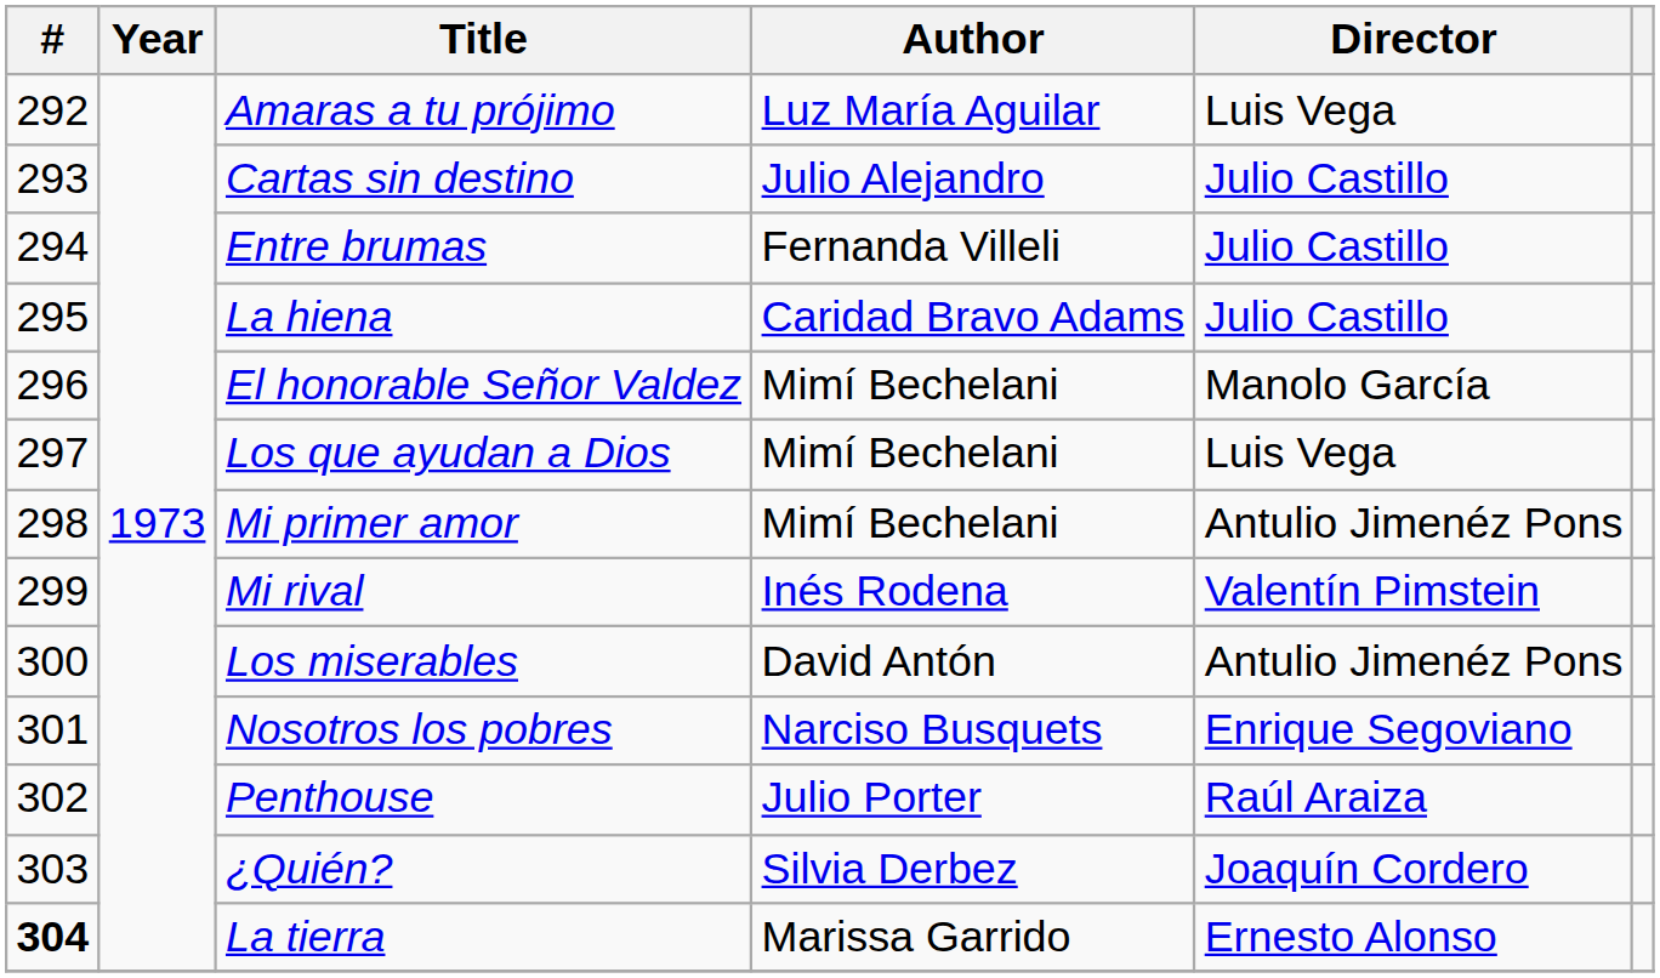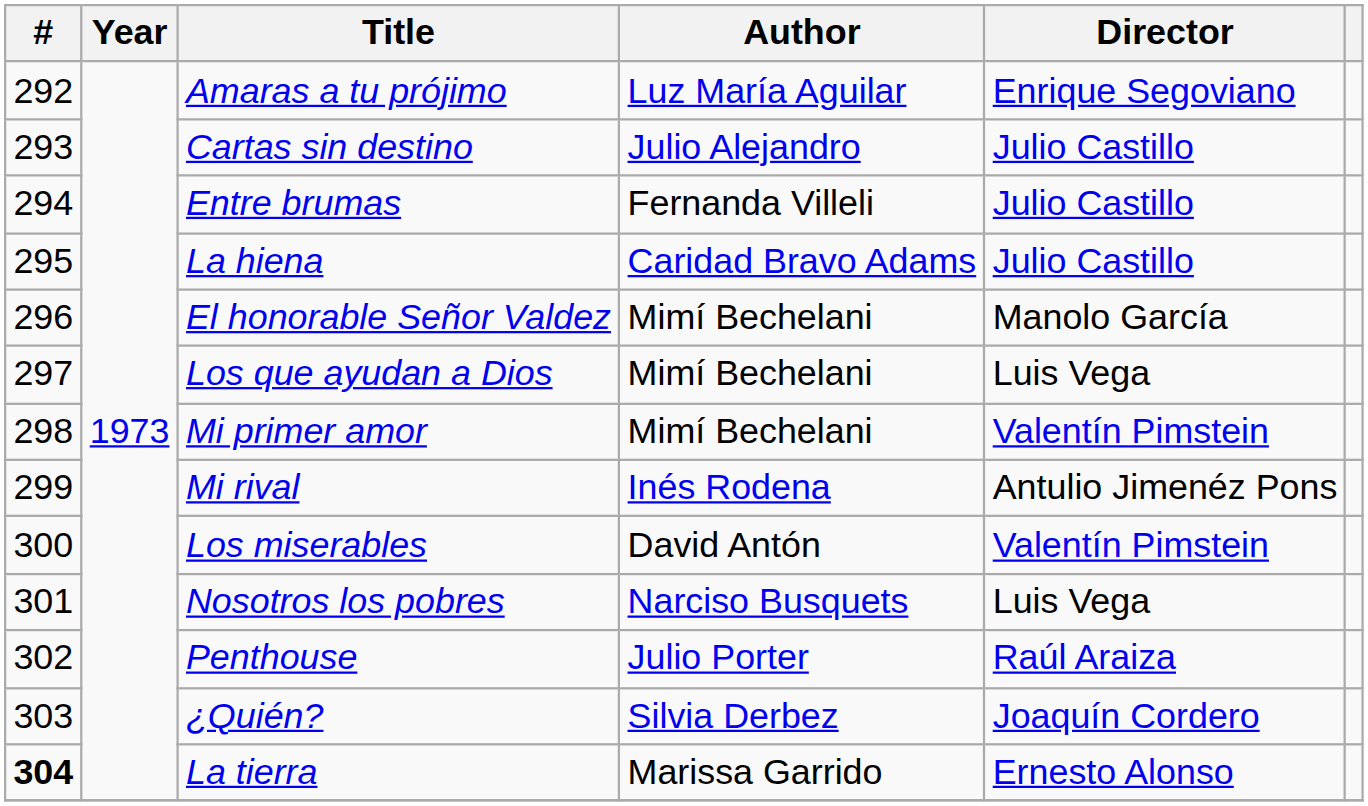Amaras a tu prójimo | Director: Luis Vega -> Enrique Segoviano
Mi primer amor | Director: Antulio Jimenéz Pons -> Valentín Pimstein
Mi rival | Director: Valentín Pimstein -> Antulio Jimenéz Pons
Los miserables | Director: Antulio Jimenéz Pons -> Valentín Pimstein
Nosotros los pobres | Director: Enrique Segoviano -> Luis Vega
